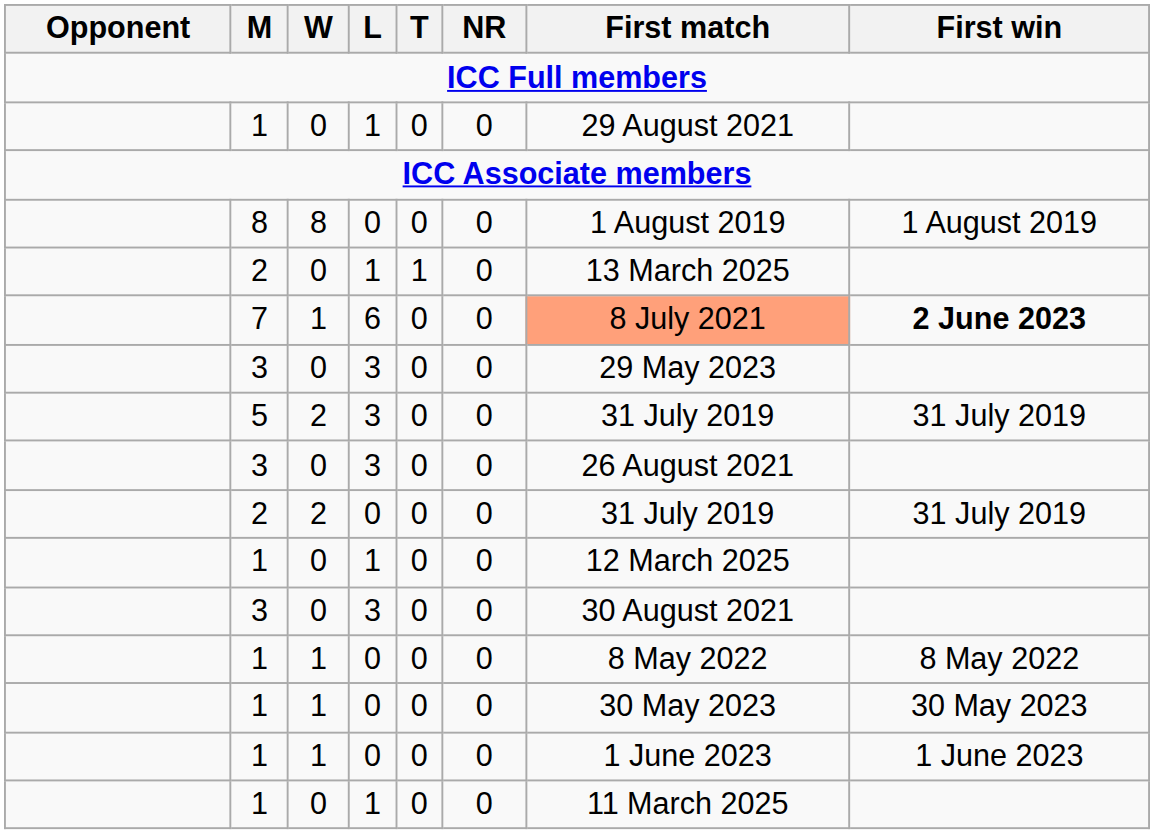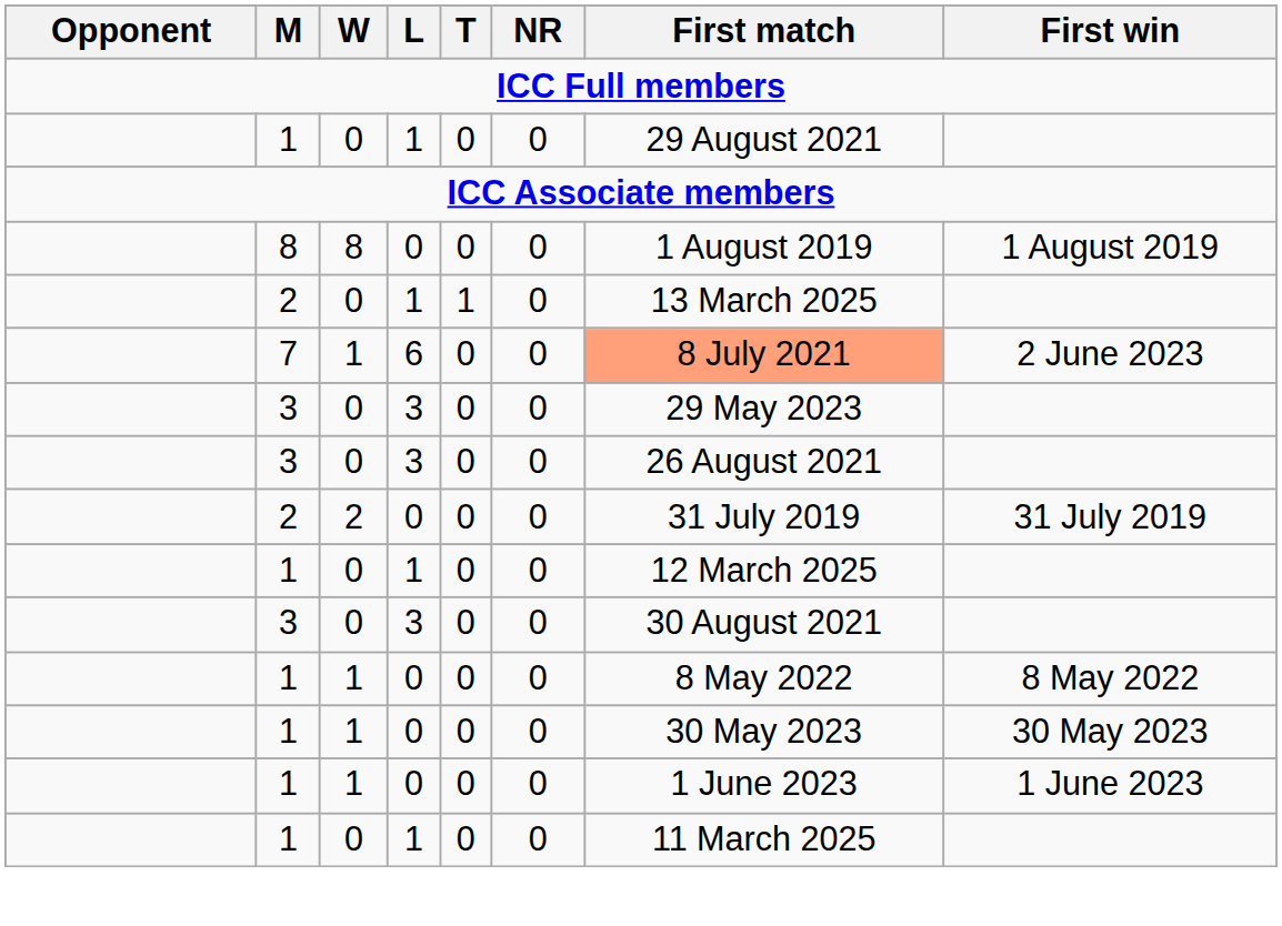7 | First win: bold -> normal
- row: 5 | 2 | 3 | 0 | 0 | 31 July 2019 | 31 July 2019
